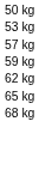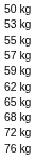+ row: 55 kg
+ row: 72 kg
+ row: 76 kg
